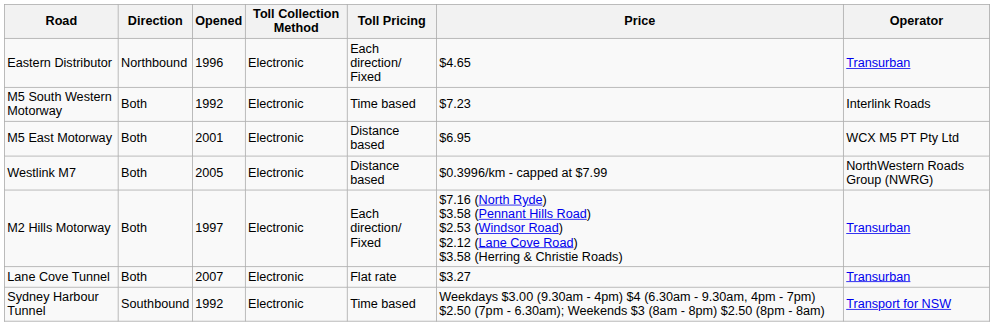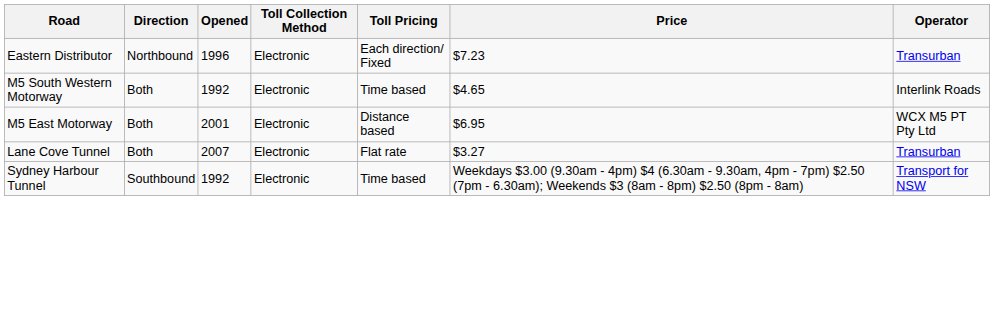Eastern Distributor | Price: $4.65 -> $7.23
M5 South Western Motorway | Price: $7.23 -> $4.65
- row: Westlink M7 | Both | 2005 | Electronic | Distance based | $0.3996/km - capped at $7.99 | NorthWestern Roads Group (NWRG)
- row: M2 Hills Motorway | Both | 1997 | Electronic | Each direction/ Fixed | $7.16 (North Ryde) $3.58 (Pennant Hills Road) $2.53 (Windsor Road) $2.12 (Lane Cove Road) $3.58 (Herring & Christie Roads) | Transurban
